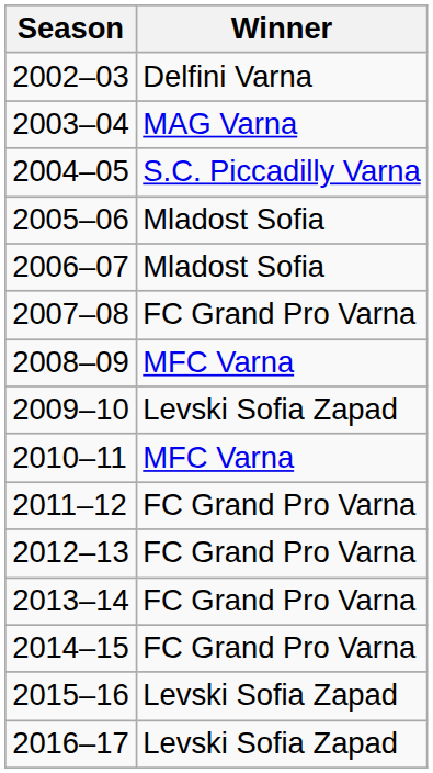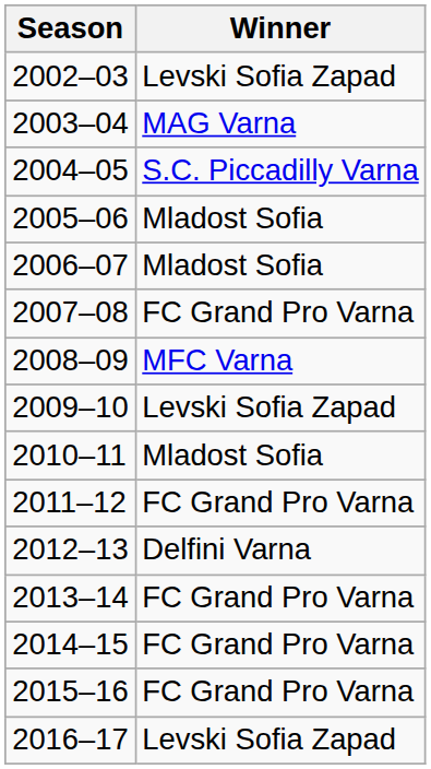2002–03 | Winner: Delfini Varna -> Levski Sofia Zapad
2010–11 | Winner: MFC Varna -> Mladost Sofia
2012–13 | Winner: FC Grand Pro Varna -> Delfini Varna
2015–16 | Winner: Levski Sofia Zapad -> FC Grand Pro Varna
